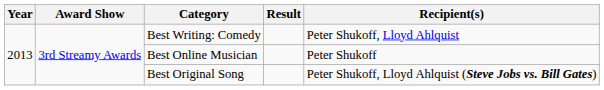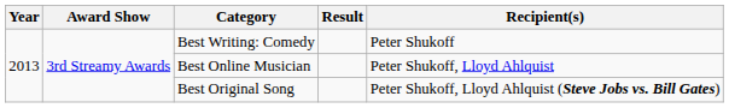Best Writing: Comedy | Recipient(s): Peter Shukoff, Lloyd Ahlquist -> Peter Shukoff
Best Online Musician | Recipient(s): Peter Shukoff -> Peter Shukoff, Lloyd Ahlquist
